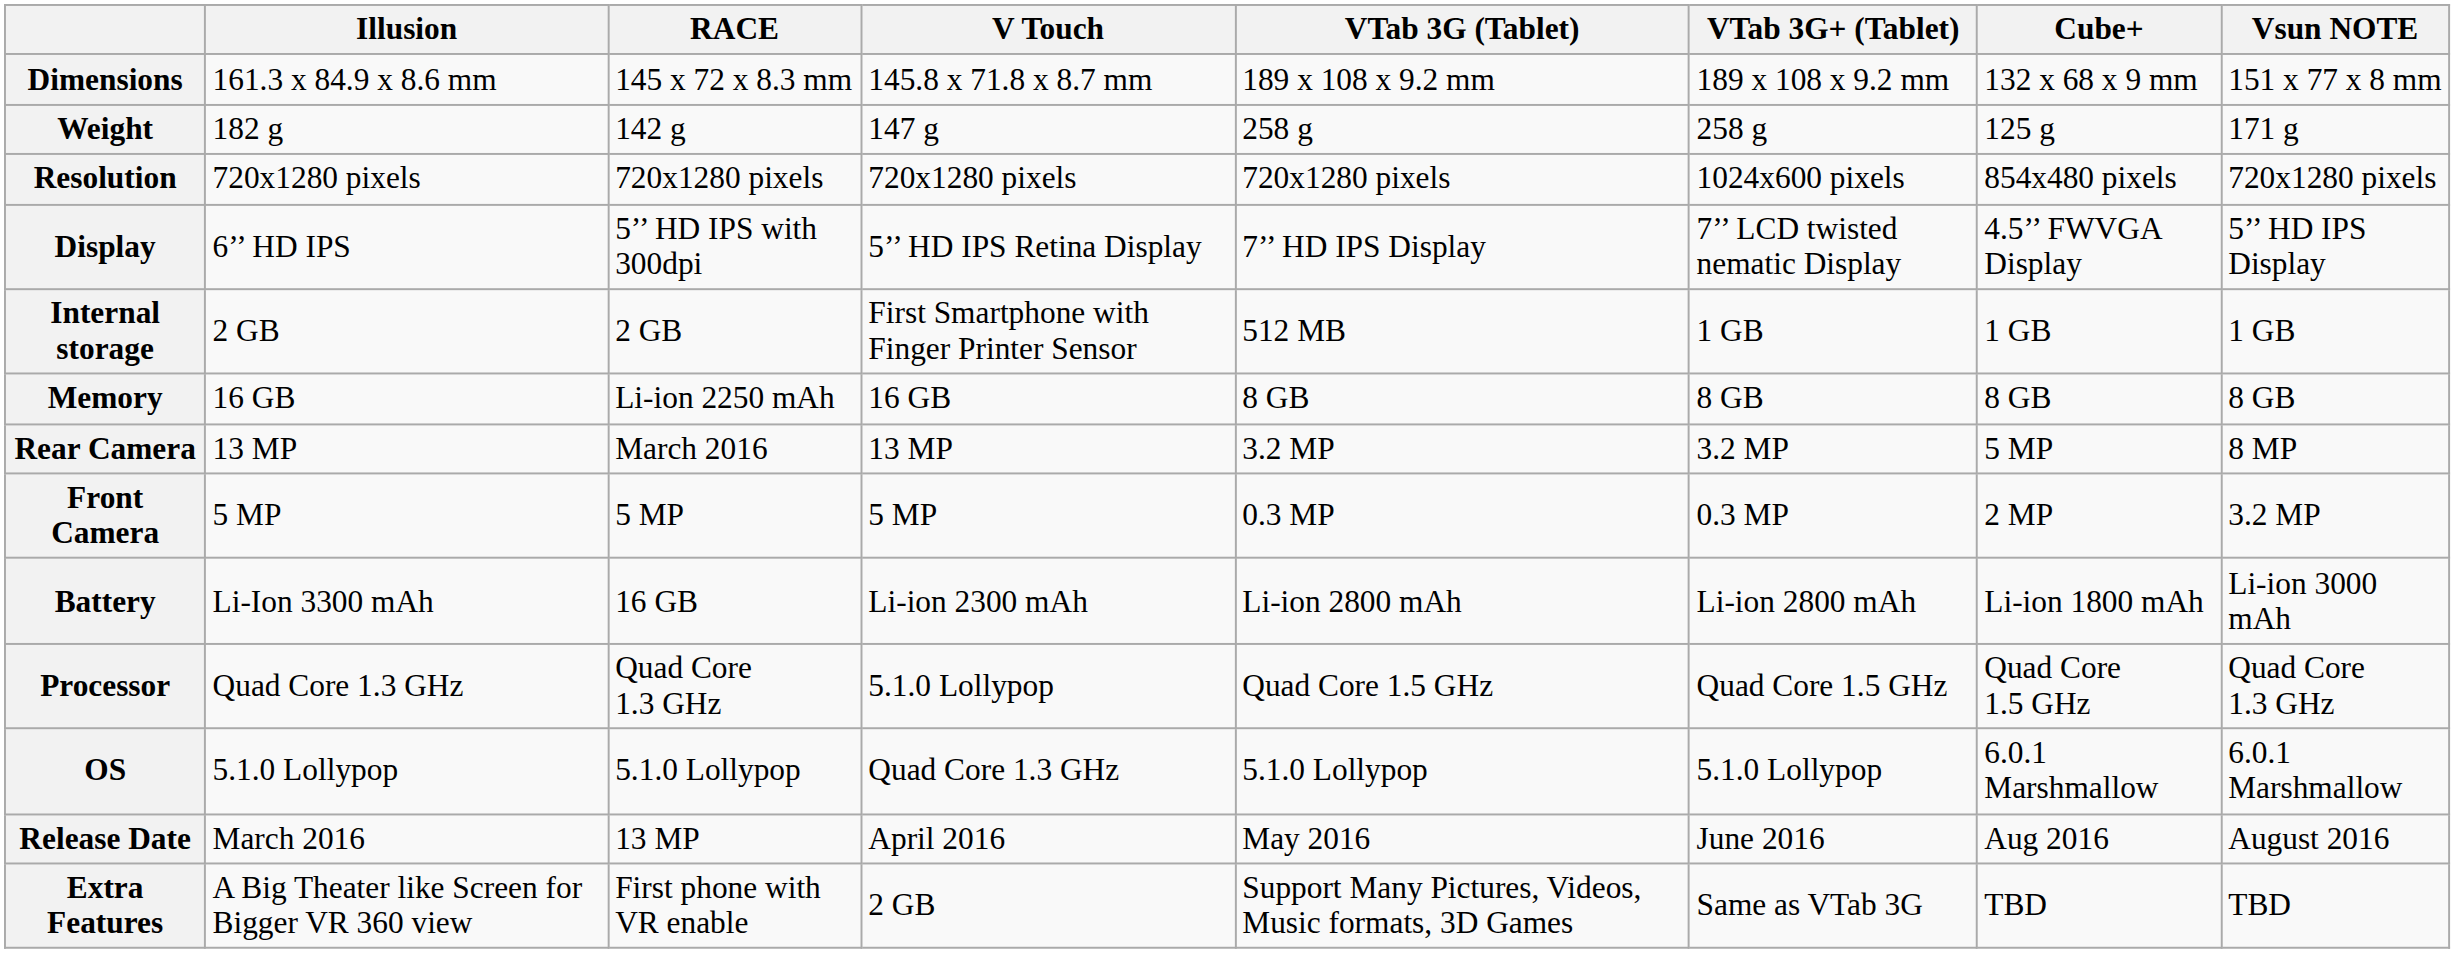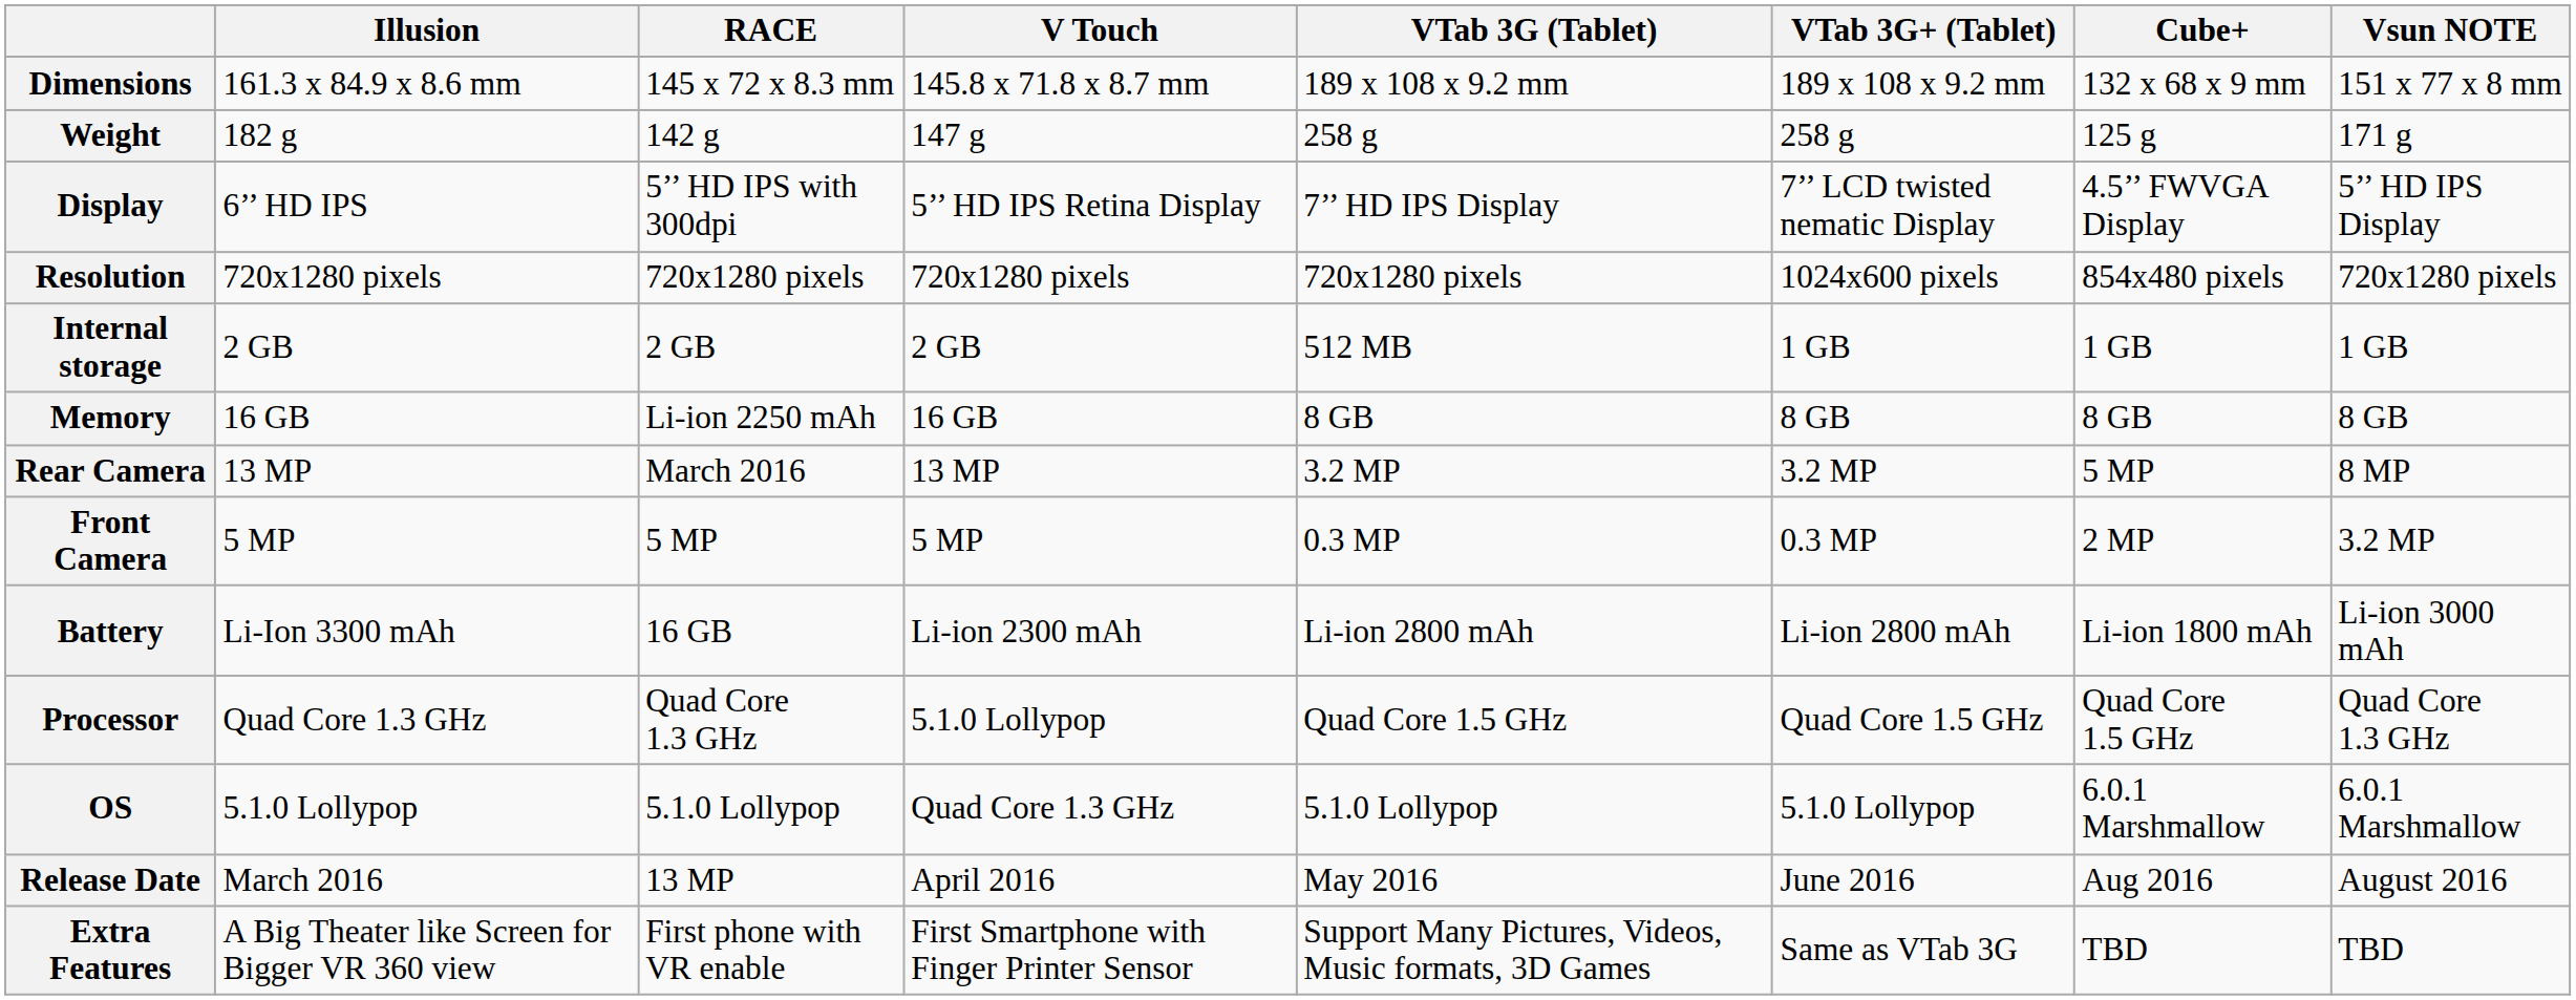rows swapped: Display <-> Resolution
Internal storage | V Touch: First Smartphone with Finger Printer Sensor -> 2 GB
Extra Features | V Touch: 2 GB -> First Smartphone with Finger Printer Sensor
